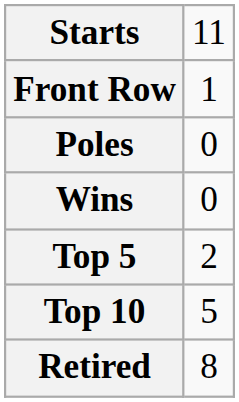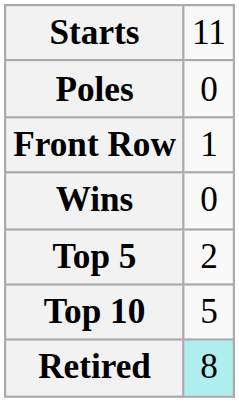rows swapped: Poles <-> Front Row
Retired | column 2: no background -> paleturquoise background
